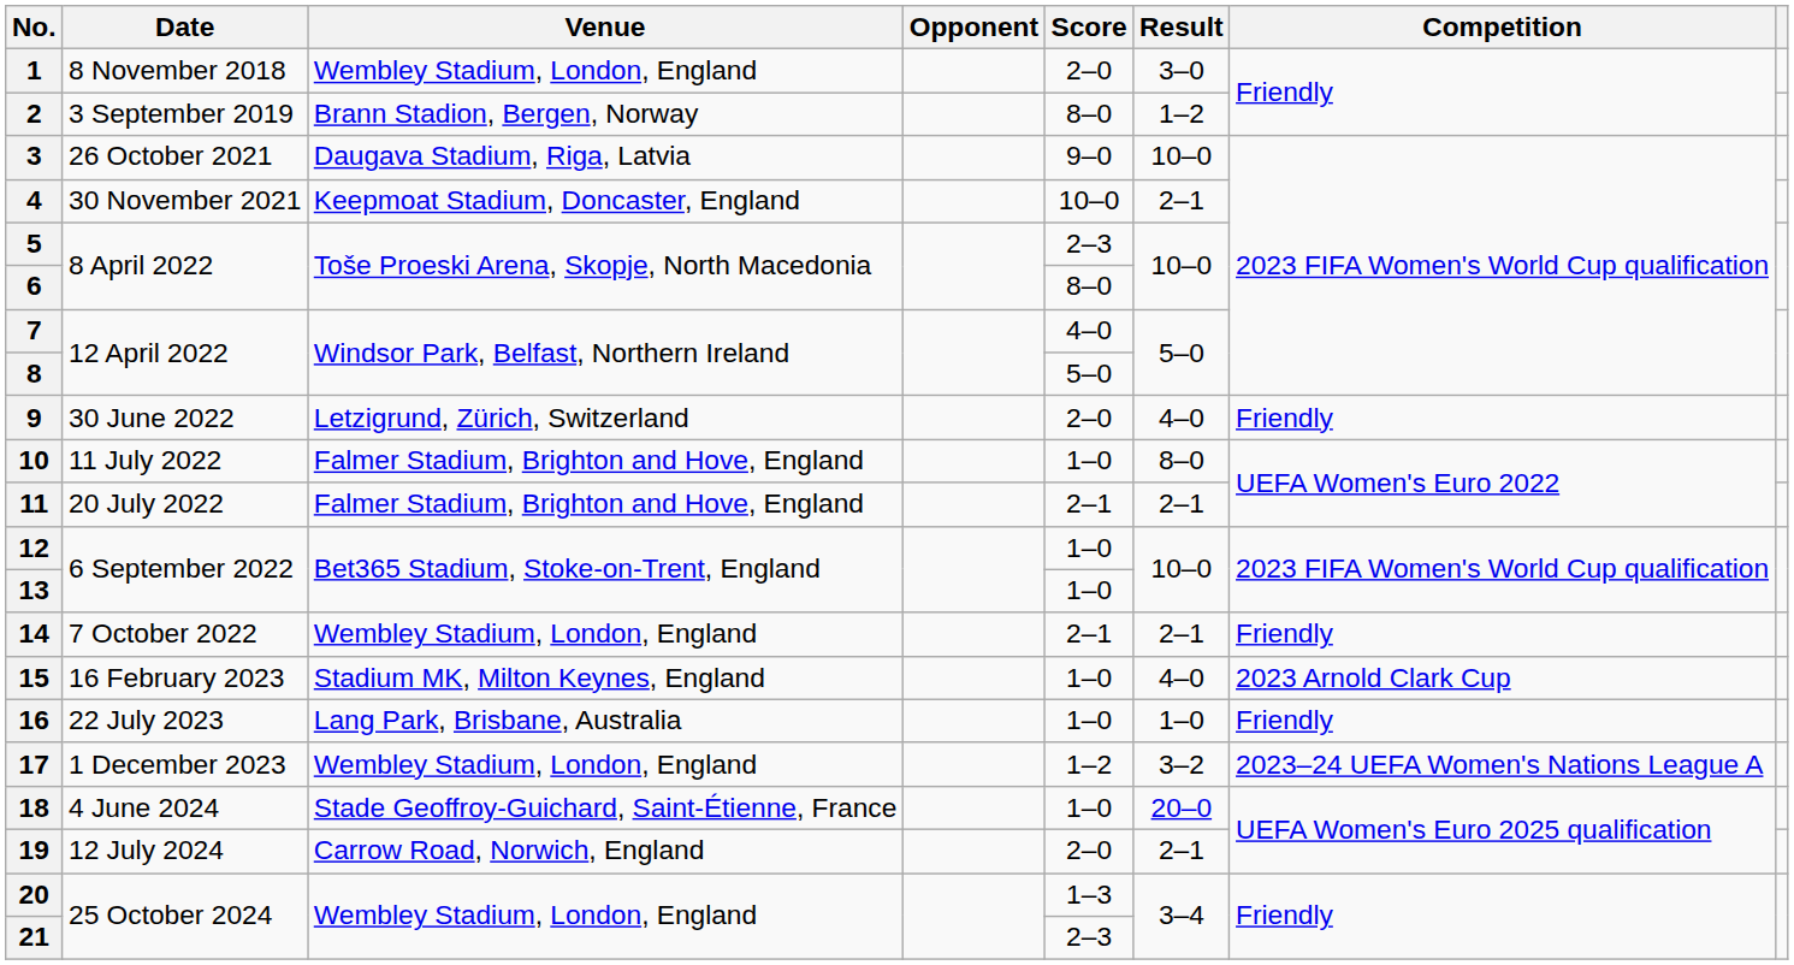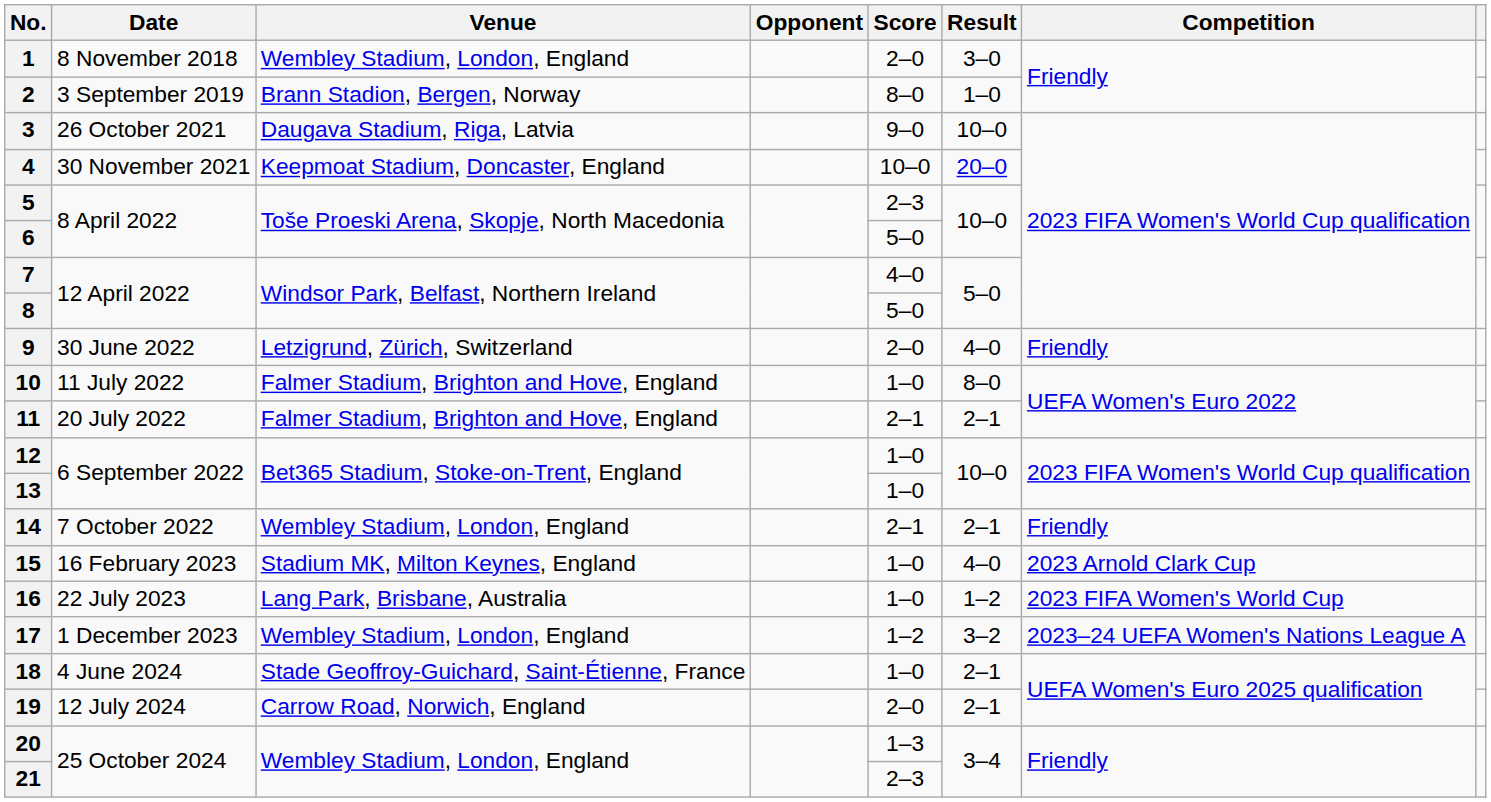2 | Result: 1–2 -> 1–0
4 | Result: 2–1 -> 20–0
6 | Score: 8–0 -> 5–0
16 | Result: 1–0 -> 1–2
16 | Competition: Friendly -> 2023 FIFA Women's World Cup
18 | Result: 20–0 -> 2–1
